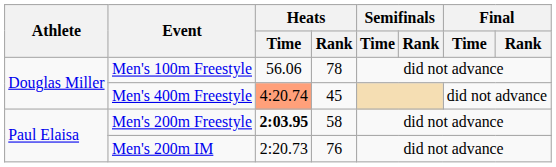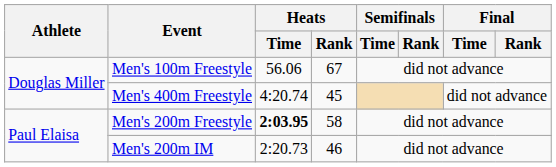Men's 100m Freestyle | Heats / Rank: 78 -> 67
Men's 400m Freestyle | Heats / Time: lightsalmon background -> no background
Men's 200m IM | Heats / Rank: 76 -> 46
